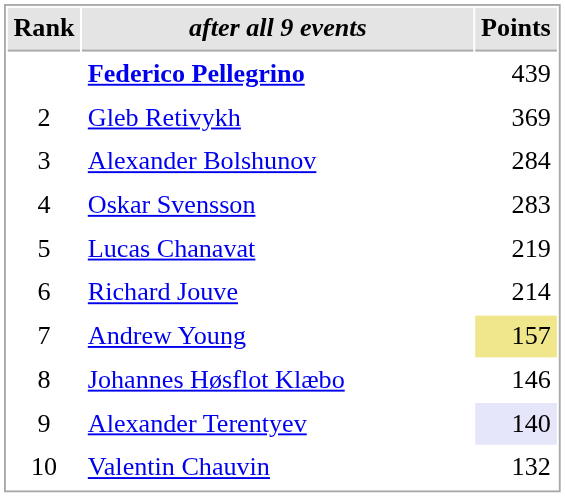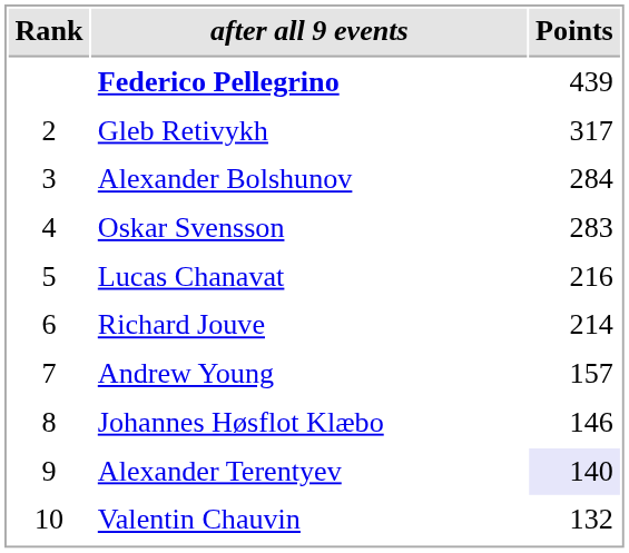Gleb Retivykh | Points: 369 -> 317
Lucas Chanavat | Points: 219 -> 216
Andrew Young | Points: khaki background -> no background
